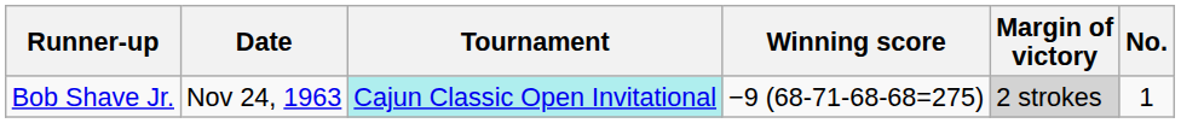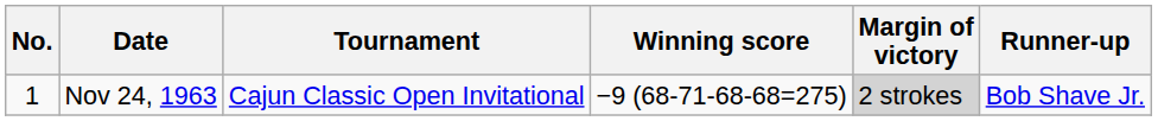columns swapped: No. <-> Runner-up
Nov 24, 1963 | Tournament: paleturquoise background -> no background
